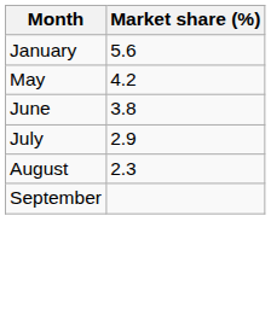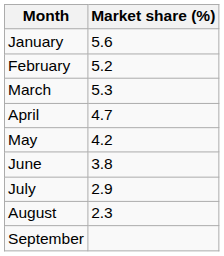+ row: February | 5.2
+ row: March | 5.3
+ row: April | 4.7
